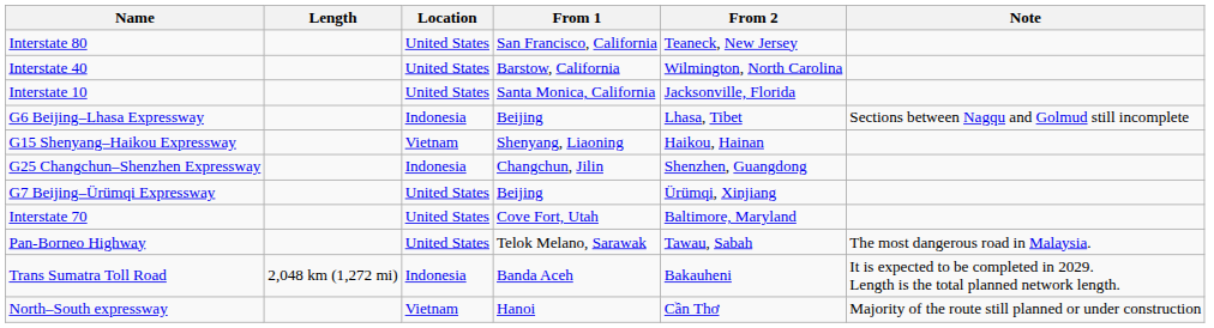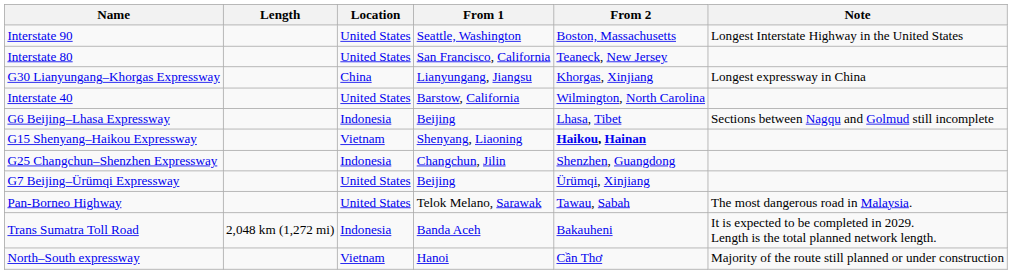+ row: Interstate 90 | United States | Seattle, Washington | Boston, Massachusetts | Longest Interstate Highway in the United States
+ row: G30 Lianyungang–Khorgas Expressway | China | Lianyungang, Jiangsu | Khorgas, Xinjiang | Longest expressway in China
- row: Interstate 10 | United States | Santa Monica, California | Jacksonville, Florida
G15 Shenyang–Haikou Expressway | From 2: normal -> bold
- row: Interstate 70 | United States | Cove Fort, Utah | Baltimore, Maryland
